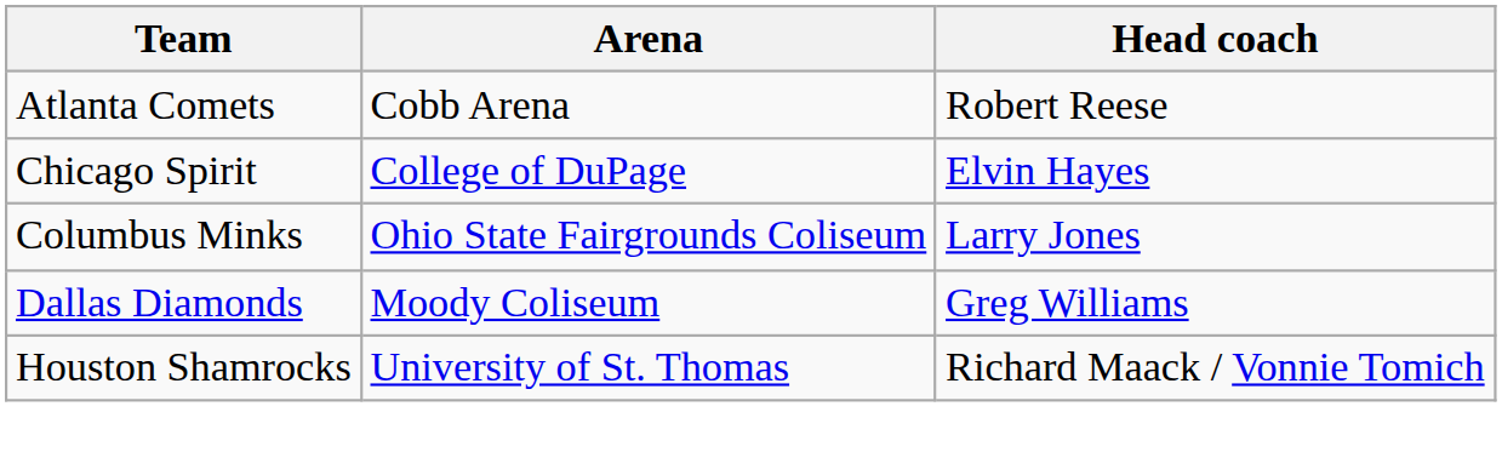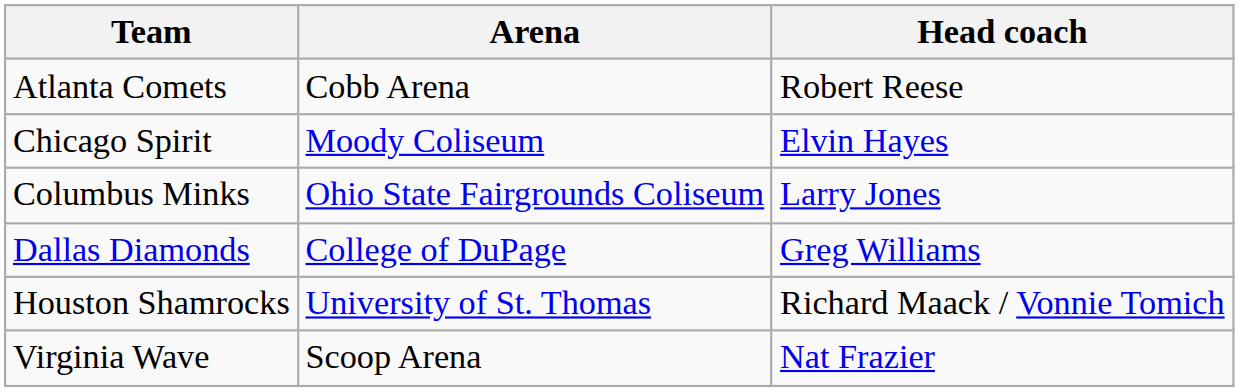Chicago Spirit | Arena: College of DuPage -> Moody Coliseum
Dallas Diamonds | Arena: Moody Coliseum -> College of DuPage
+ row: Virginia Wave | Scoop Arena | Nat Frazier
